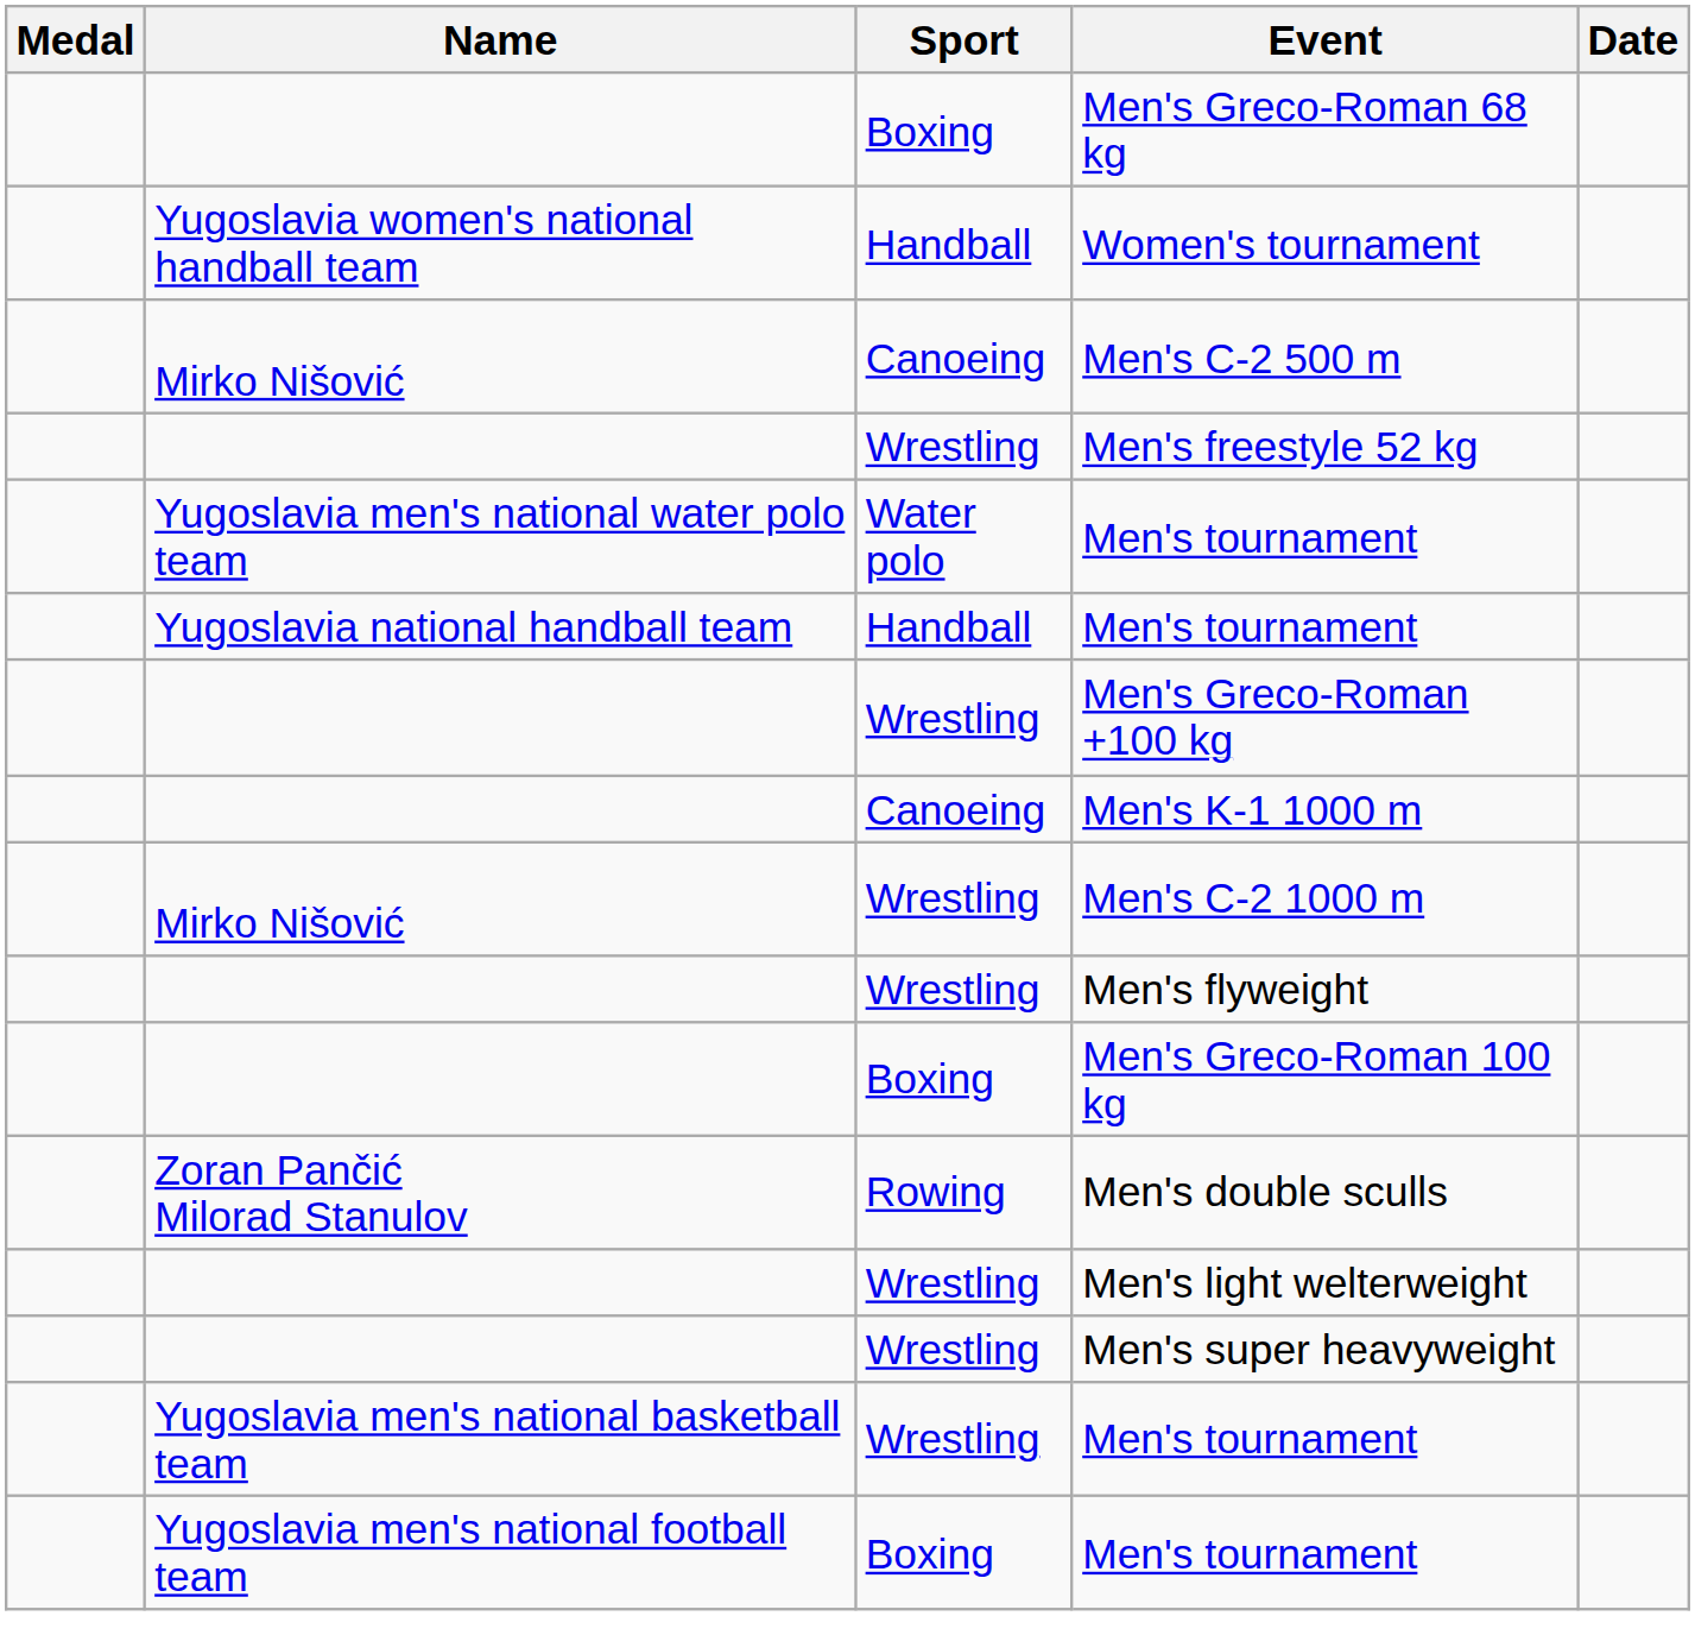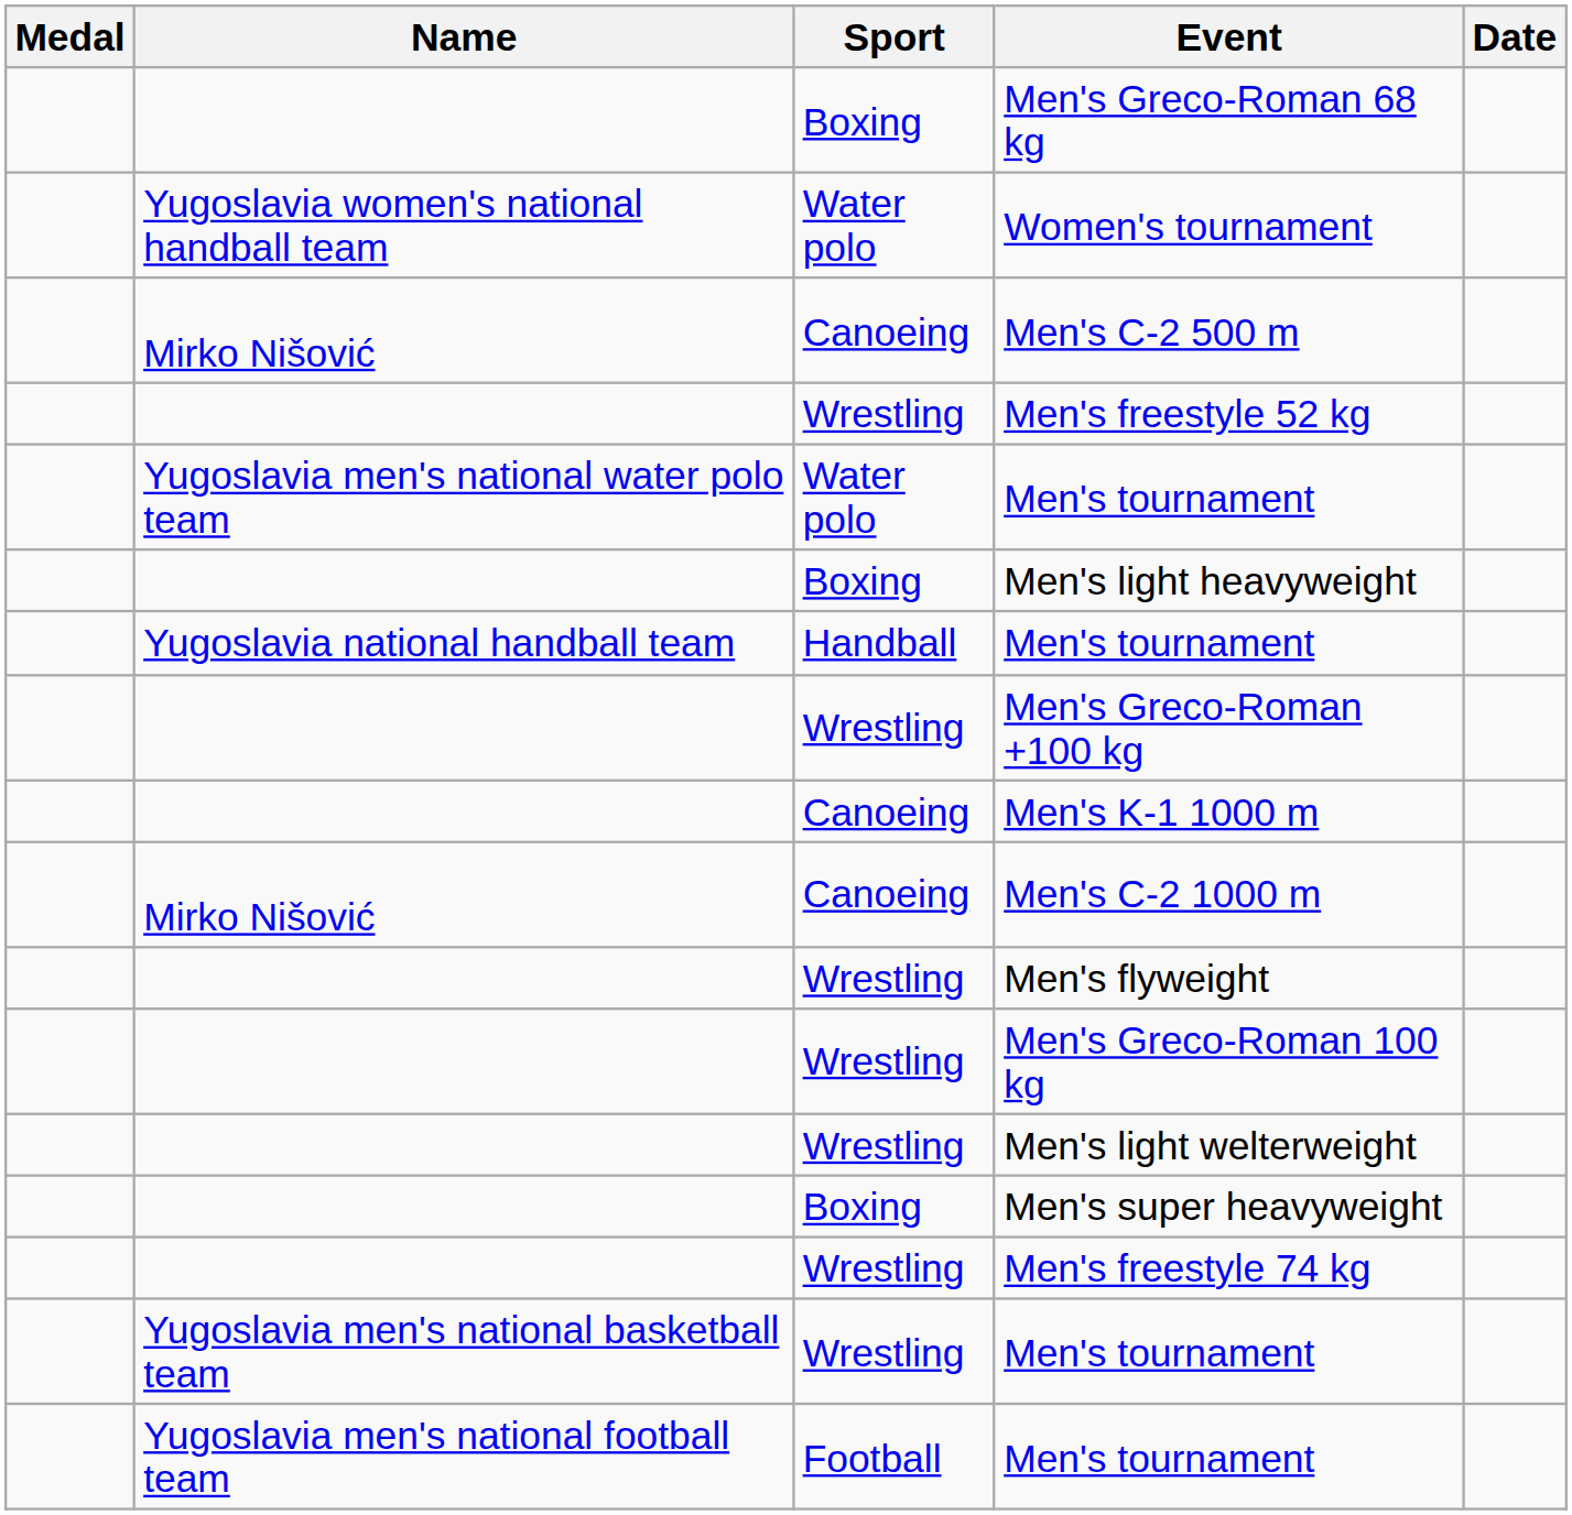Women's tournament | Sport: Handball -> Water polo
+ row: Boxing | Men's light heavyweight
Men's C-2 1000 m | Sport: Wrestling -> Canoeing
Men's Greco-Roman 100 kg | Sport: Boxing -> Wrestling
- row: Zoran Pančić Milorad Stanulov | Rowing | Men's double sculls
Men's super heavyweight | Sport: Wrestling -> Boxing
+ row: Wrestling | Men's freestyle 74 kg
Yugoslavia men's national football team / Men's tournament | Sport: Boxing -> Football
